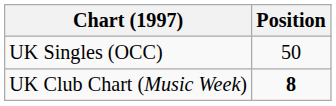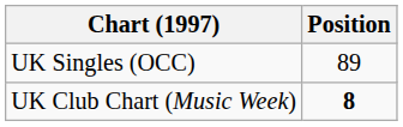UK Singles (OCC) | Position: 50 -> 89
